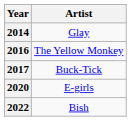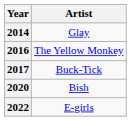2020 | Artist: E-girls -> Bish
2022 | Artist: Bish -> E-girls
